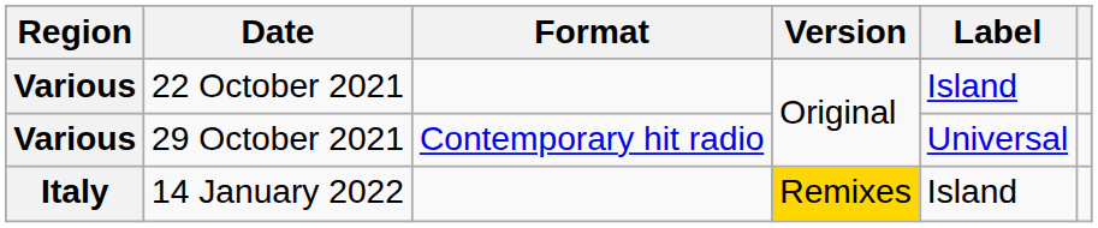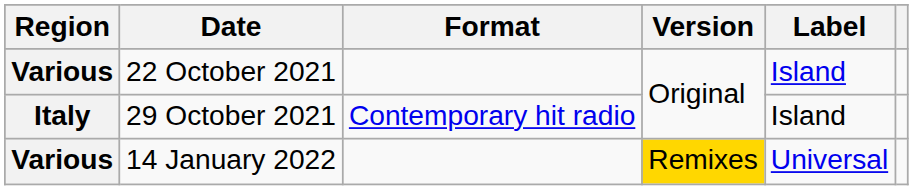29 October 2021 | Region: Various -> Italy
29 October 2021 | Label: Universal -> Island
14 January 2022 | Region: Italy -> Various
14 January 2022 | Label: Island -> Universal
